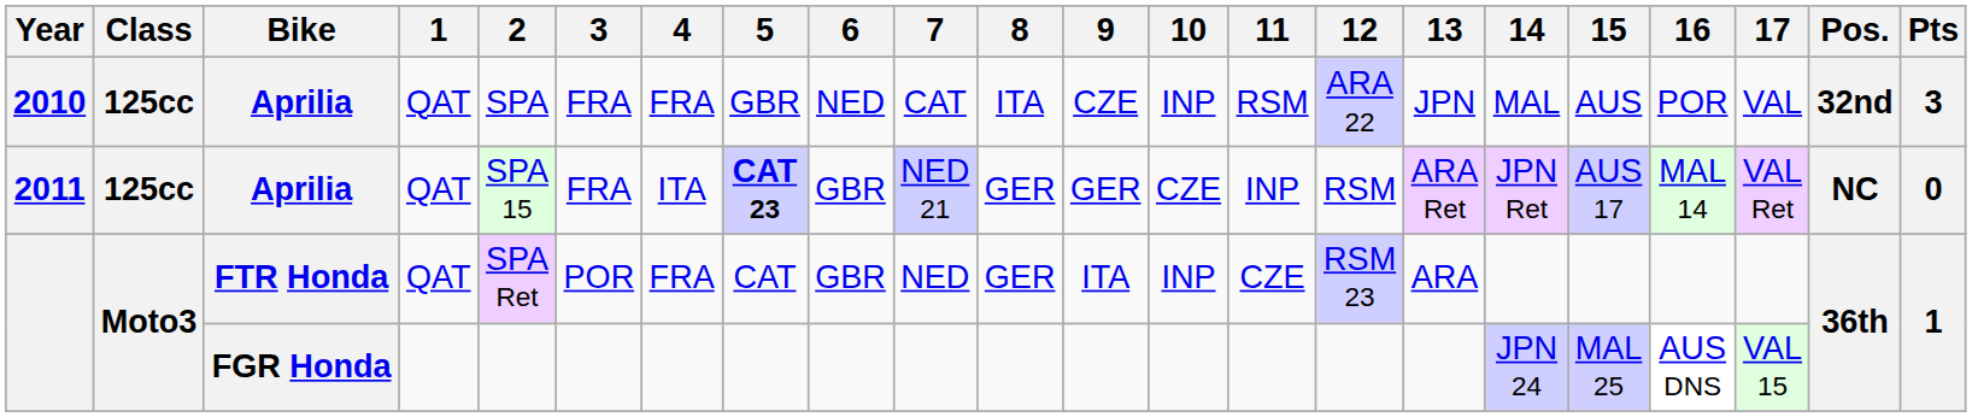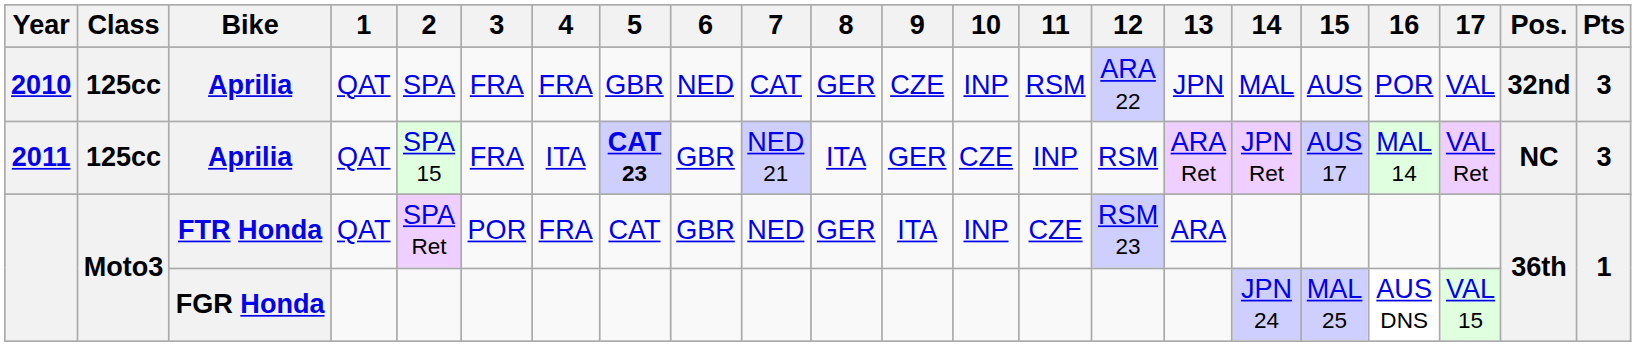2010 | 8: ITA -> GER
2011 | 8: GER -> ITA
2011 | Pts: 0 -> 3
